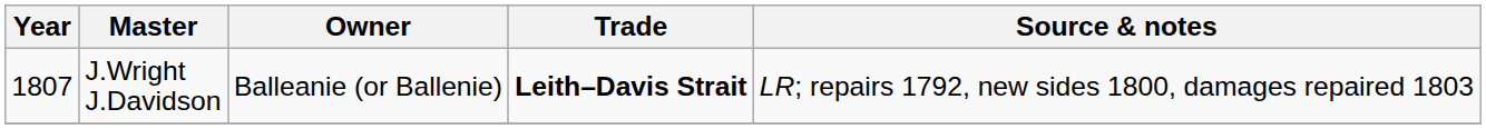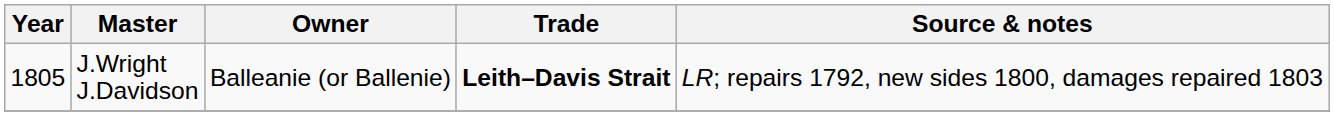J.Wright J.Davidson | Year: 1807 -> 1805
